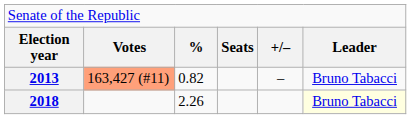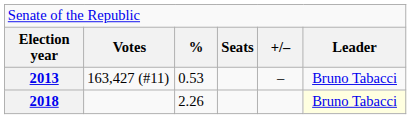2013 | column 2: lightsalmon background -> no background
2013 | column 3: 0.82 -> 0.53
